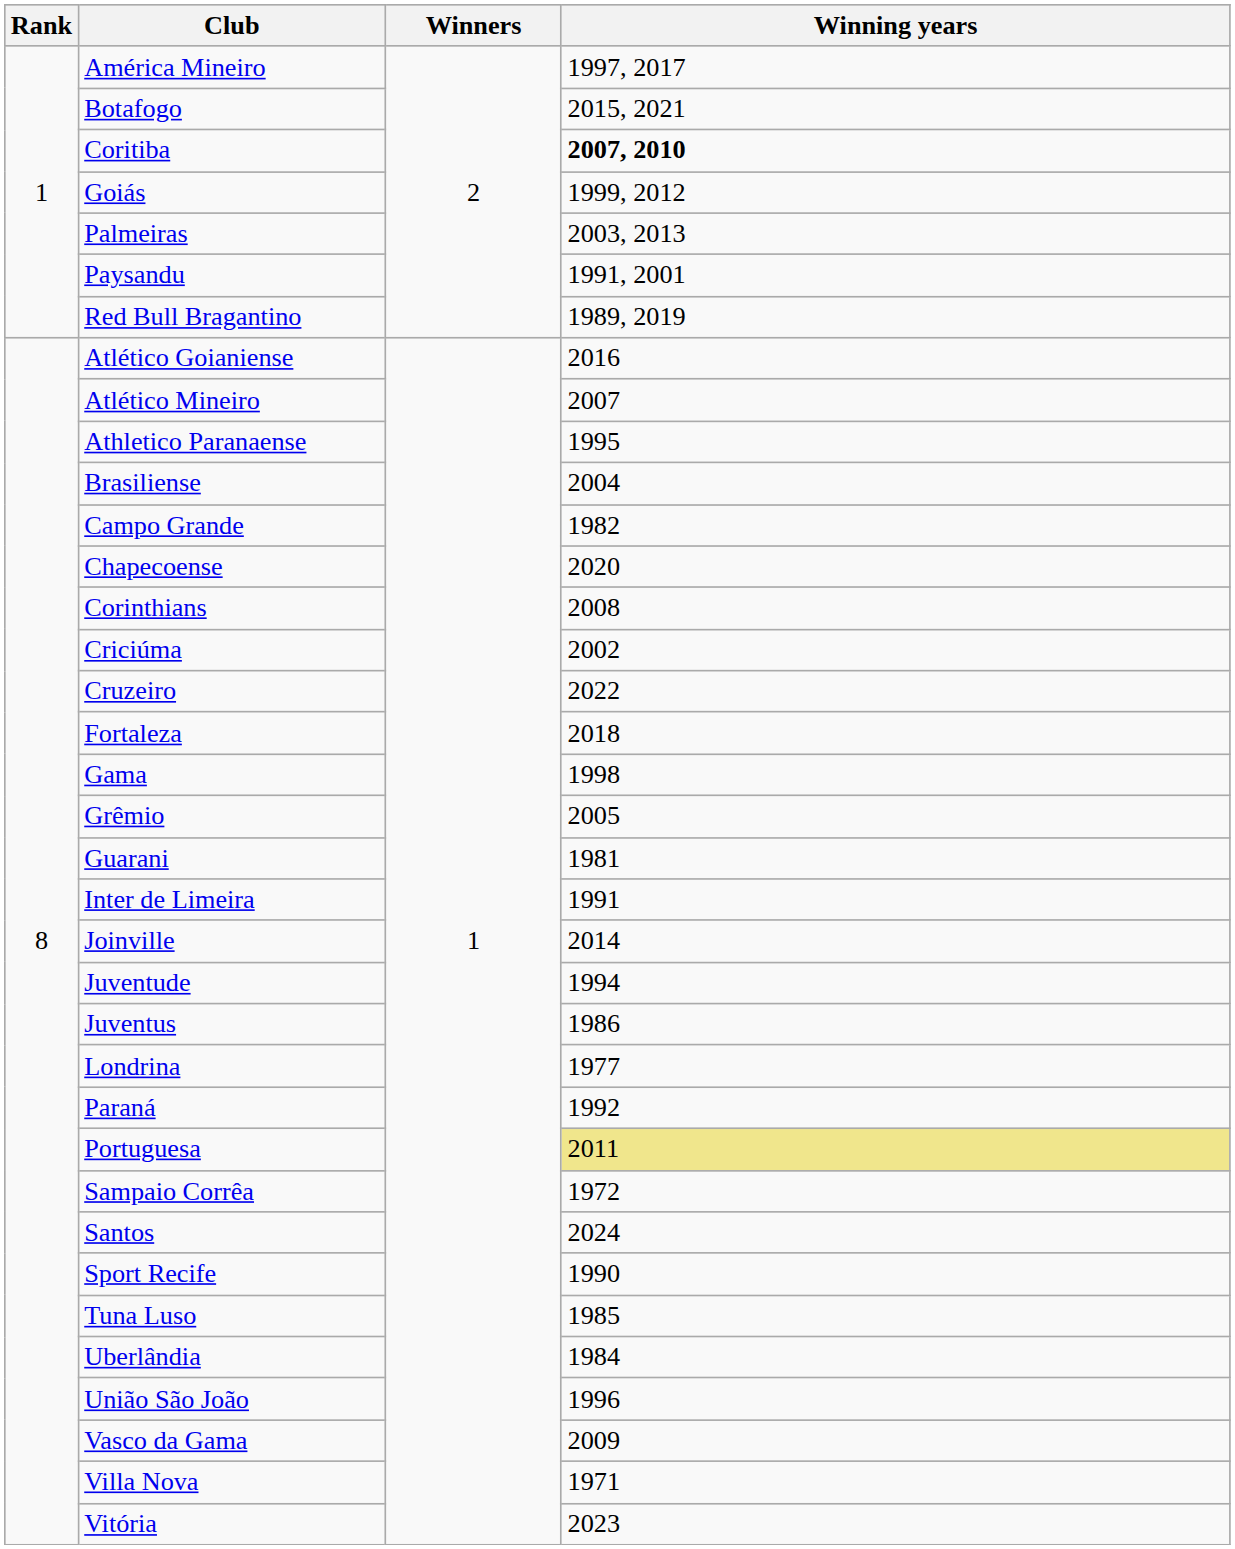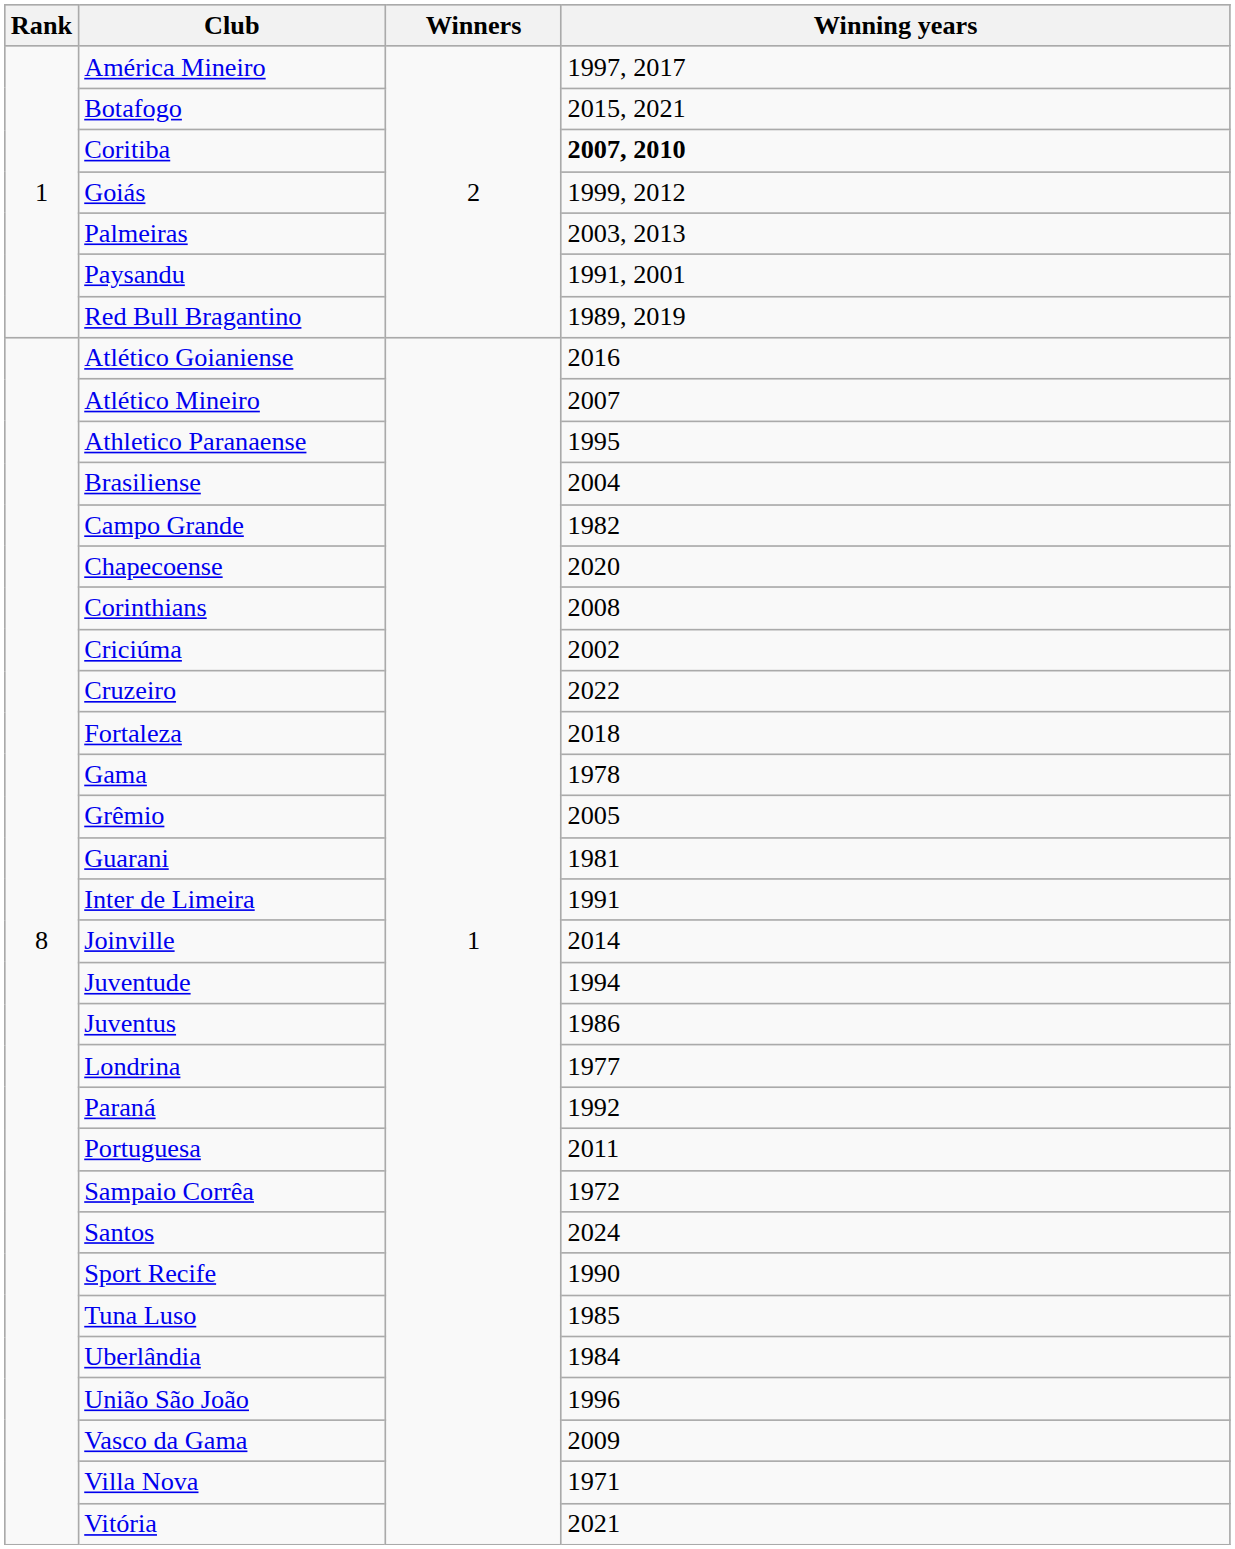Gama | Winning years: 1998 -> 1978
Portuguesa | Winning years: khaki background -> no background
Vitória | Winning years: 2023 -> 2021
